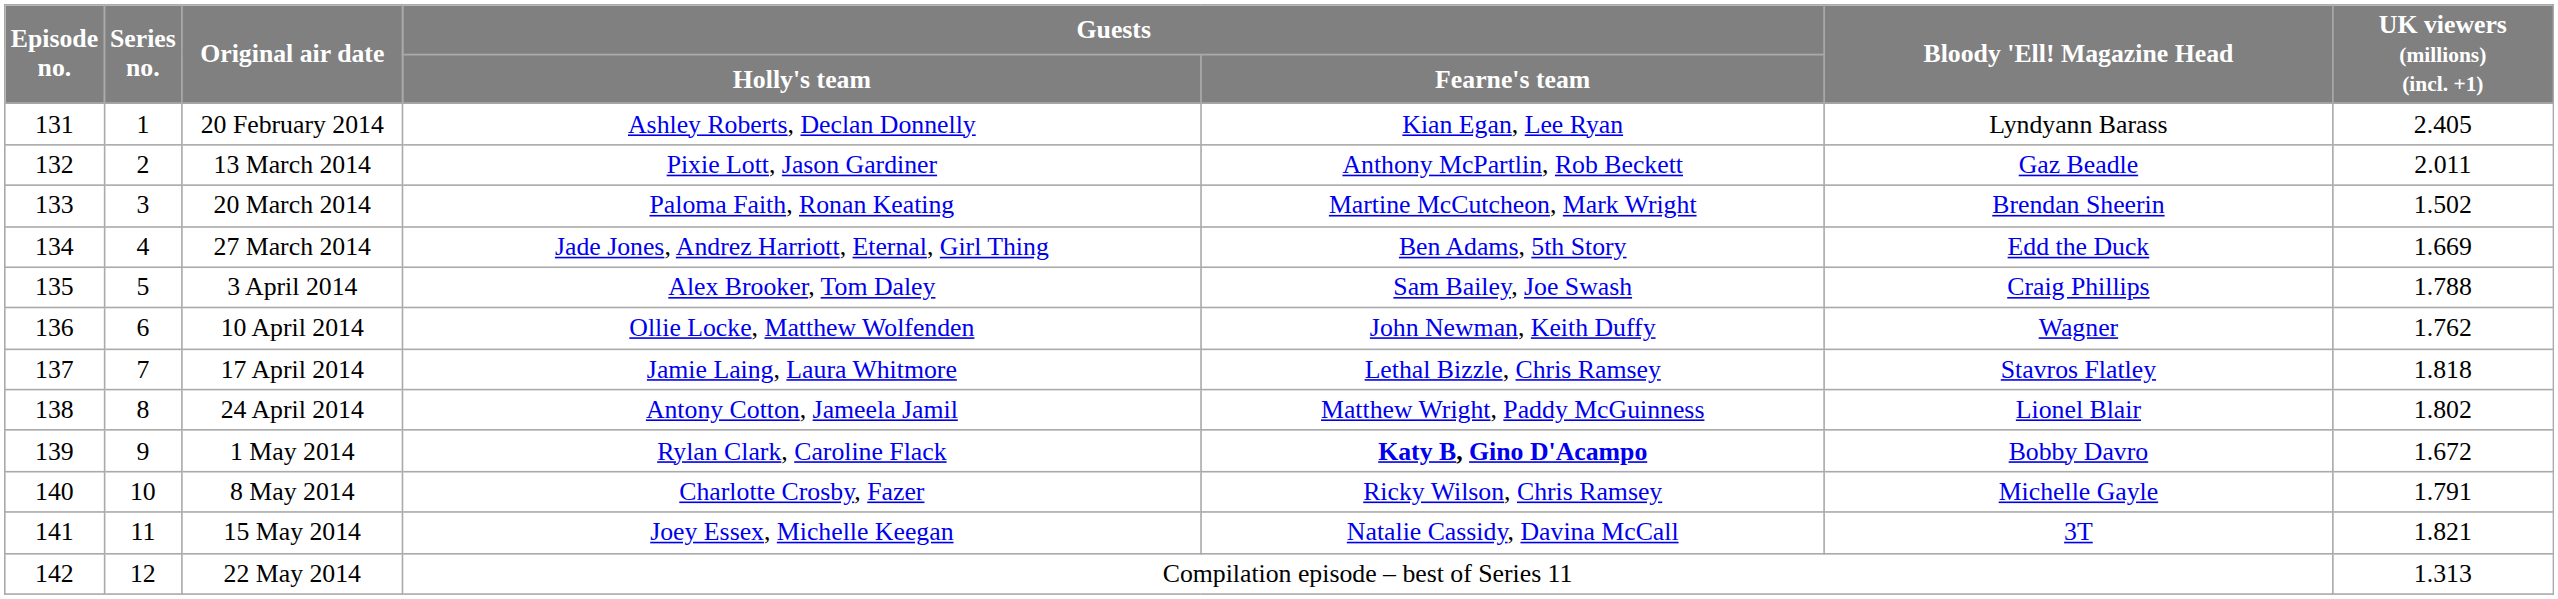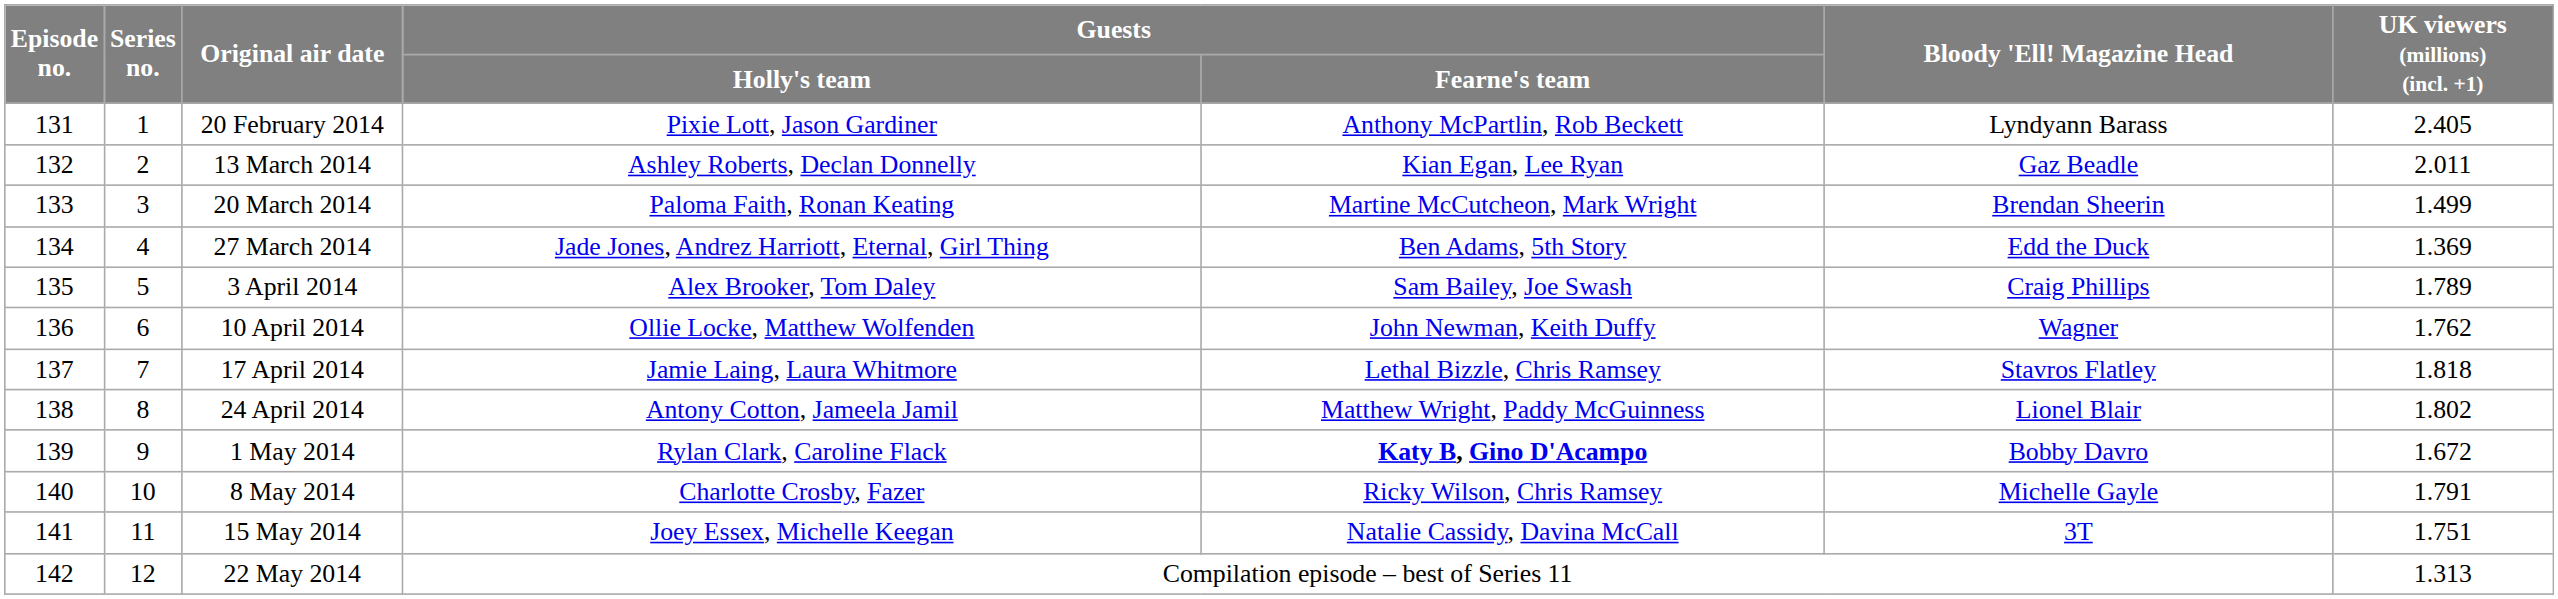20 February 2014 | Guests / Holly's team: Ashley Roberts, Declan Donnelly -> Pixie Lott, Jason Gardiner
20 February 2014 | Guests / Fearne's team: Kian Egan, Lee Ryan -> Anthony McPartlin, Rob Beckett
13 March 2014 | Guests / Holly's team: Pixie Lott, Jason Gardiner -> Ashley Roberts, Declan Donnelly
13 March 2014 | Guests / Fearne's team: Anthony McPartlin, Rob Beckett -> Kian Egan, Lee Ryan
20 March 2014 | UK viewers (millions) (incl. +1): 1.502 -> 1.499
27 March 2014 | UK viewers (millions) (incl. +1): 1.669 -> 1.369
3 April 2014 | UK viewers (millions) (incl. +1): 1.788 -> 1.789
15 May 2014 | UK viewers (millions) (incl. +1): 1.821 -> 1.751
